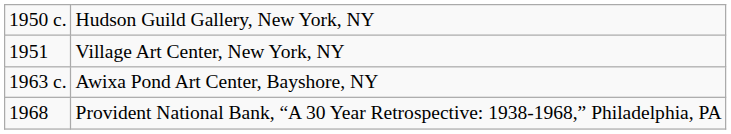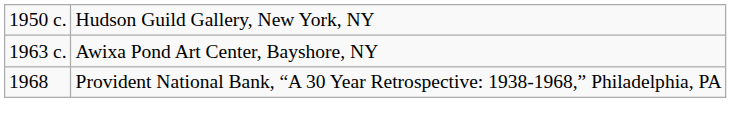- row: 1951 | Village Art Center, New York, NY
